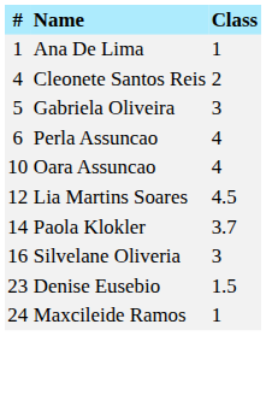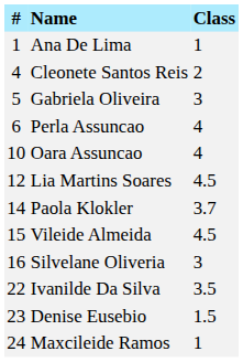+ row: 15 | Vileide Almeida | 4.5
+ row: 22 | Ivanilde Da Silva | 3.5
